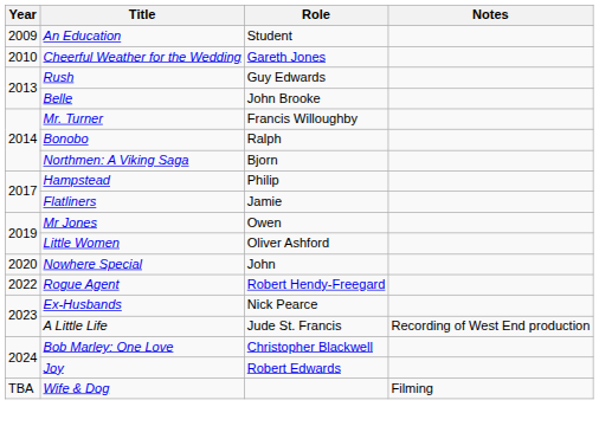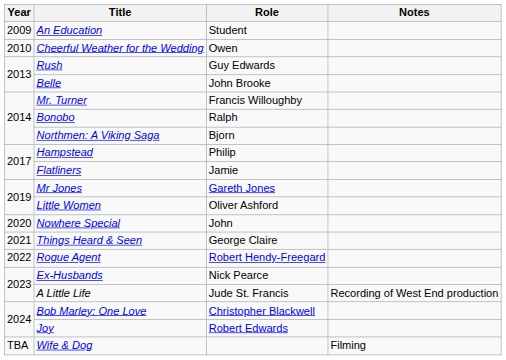Cheerful Weather for the Wedding | Role: Gareth Jones -> Owen
Mr Jones | Role: Owen -> Gareth Jones
+ row: 2021 | Things Heard & Seen | George Claire
